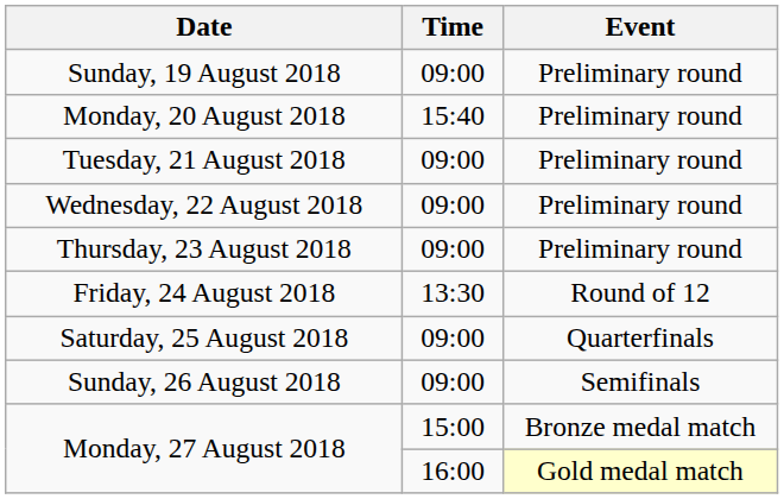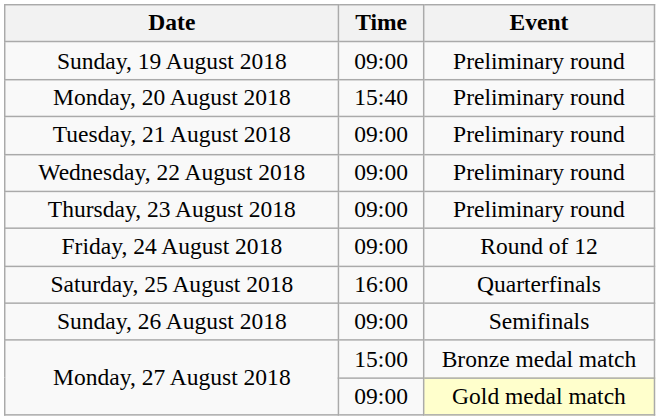Friday, 24 August 2018 | Time: 13:30 -> 09:00
Saturday, 25 August 2018 | Time: 09:00 -> 16:00
Monday, 27 August 2018 / Gold medal match | Time: 16:00 -> 09:00
